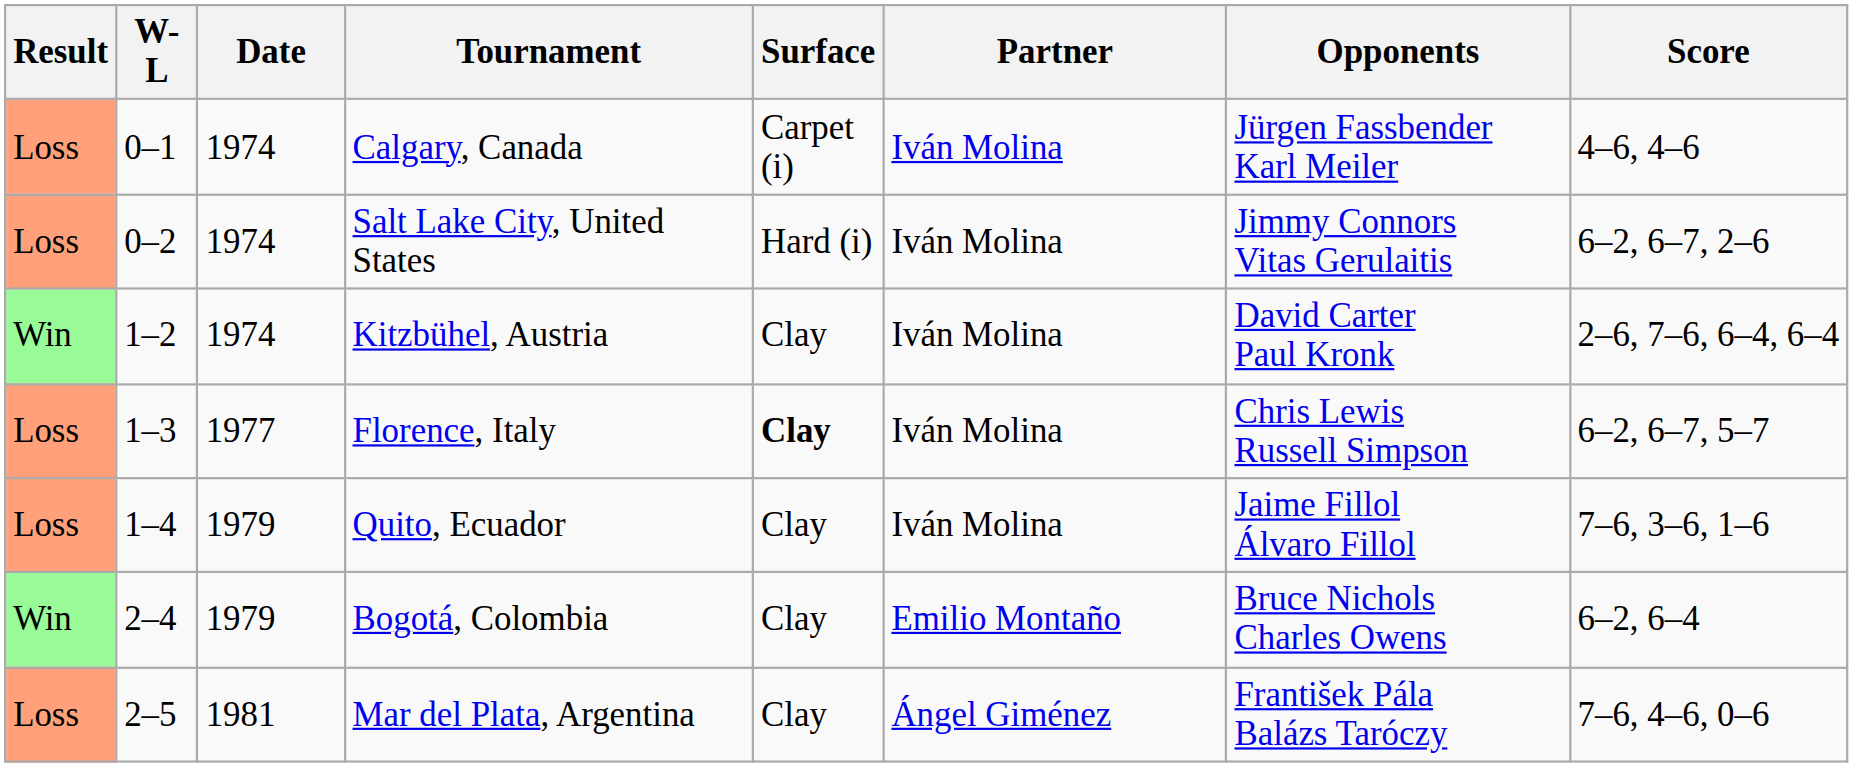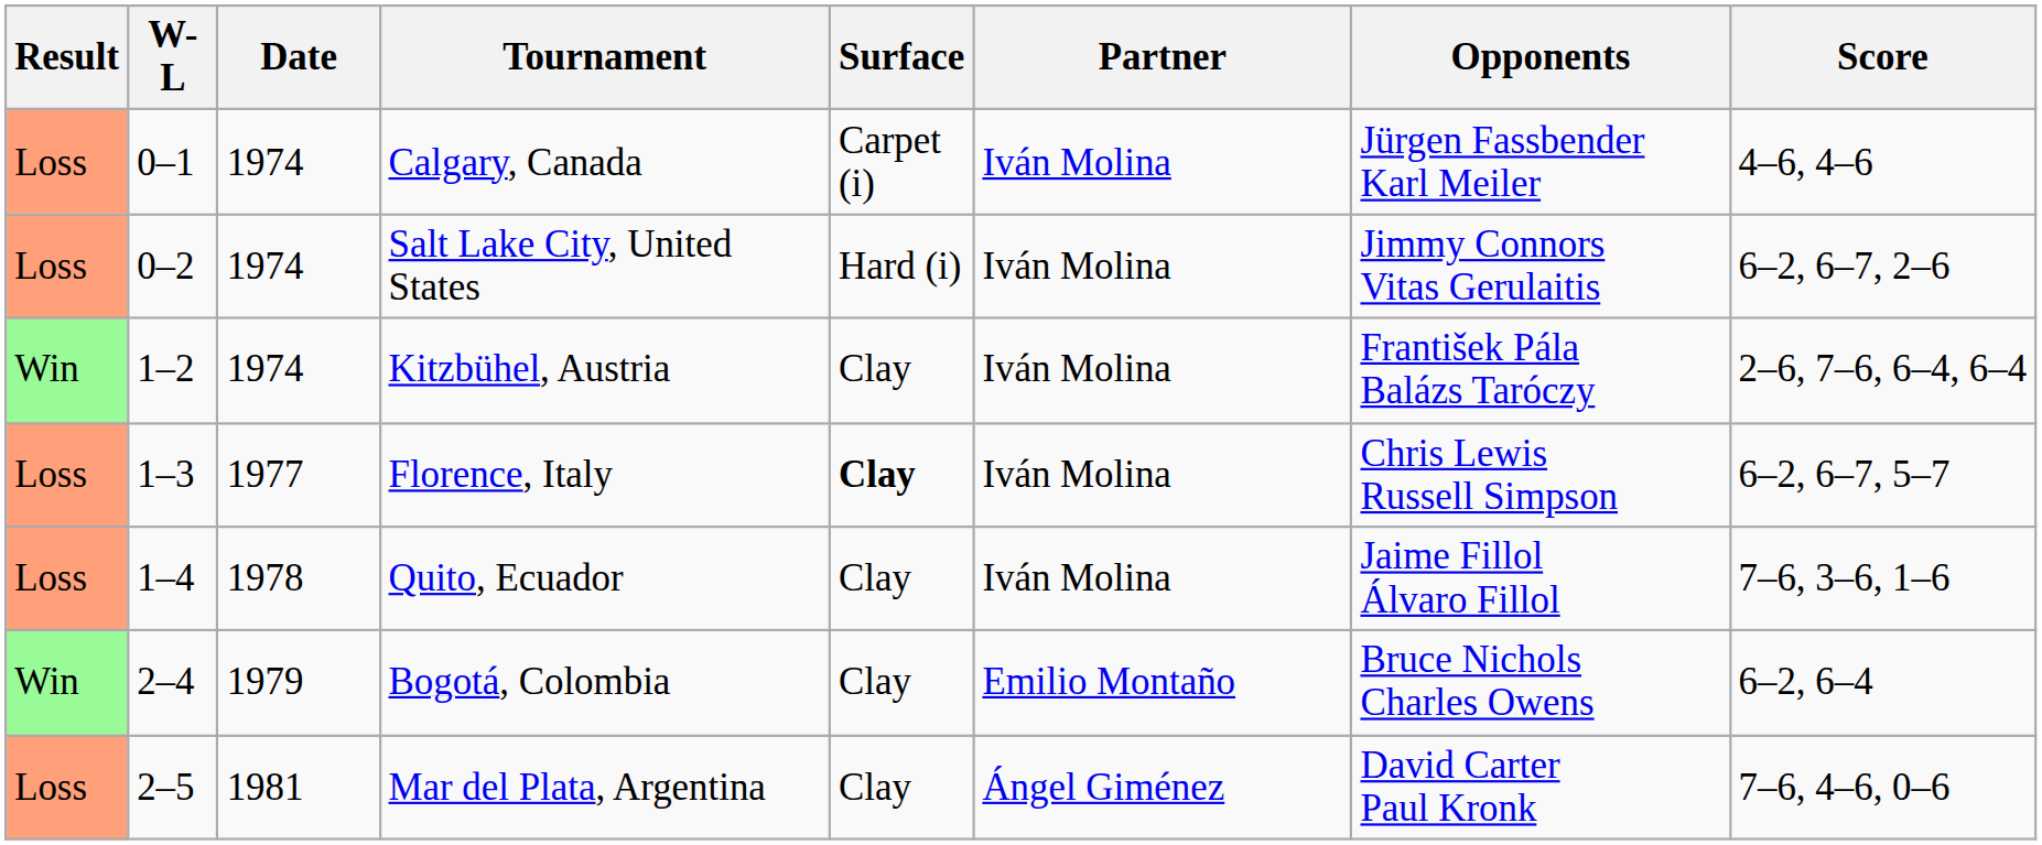Kitzbühel, Austria | Opponents: David Carter Paul Kronk -> František Pála Balázs Taróczy
Quito, Ecuador | Date: 1979 -> 1978
Mar del Plata, Argentina | Opponents: František Pála Balázs Taróczy -> David Carter Paul Kronk
